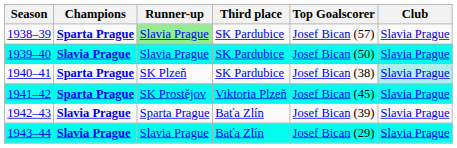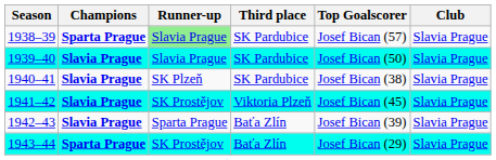1940–41 | Champions: Sparta Prague -> Slavia Prague
1940–41 | Club: paleturquoise background -> no background
1941–42 | Champions: Sparta Prague -> Slavia Prague
1943–44 | Champions: Slavia Prague -> Sparta Prague
1943–44 | Runner-up: Slavia Prague -> SK Prostějov
